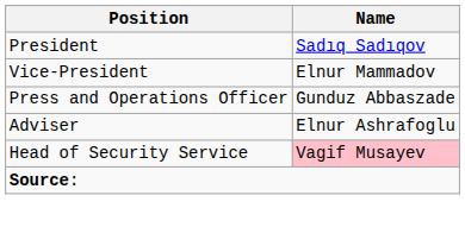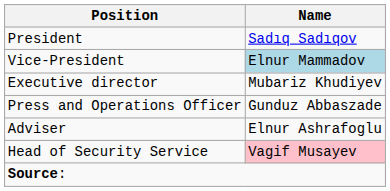Vice-President | Name: no background -> lightblue background
+ row: Executive director | Mubariz Khudiyev
